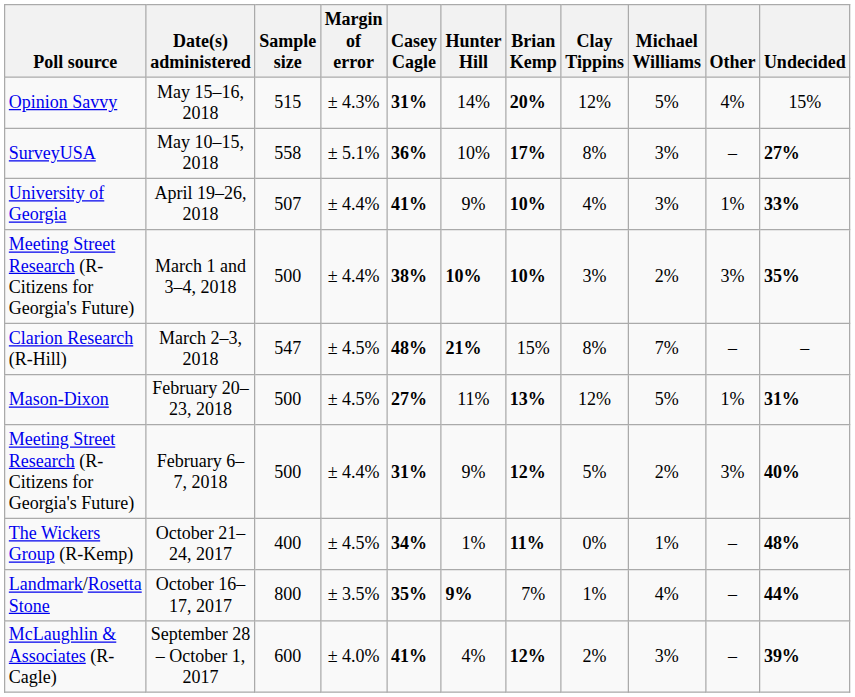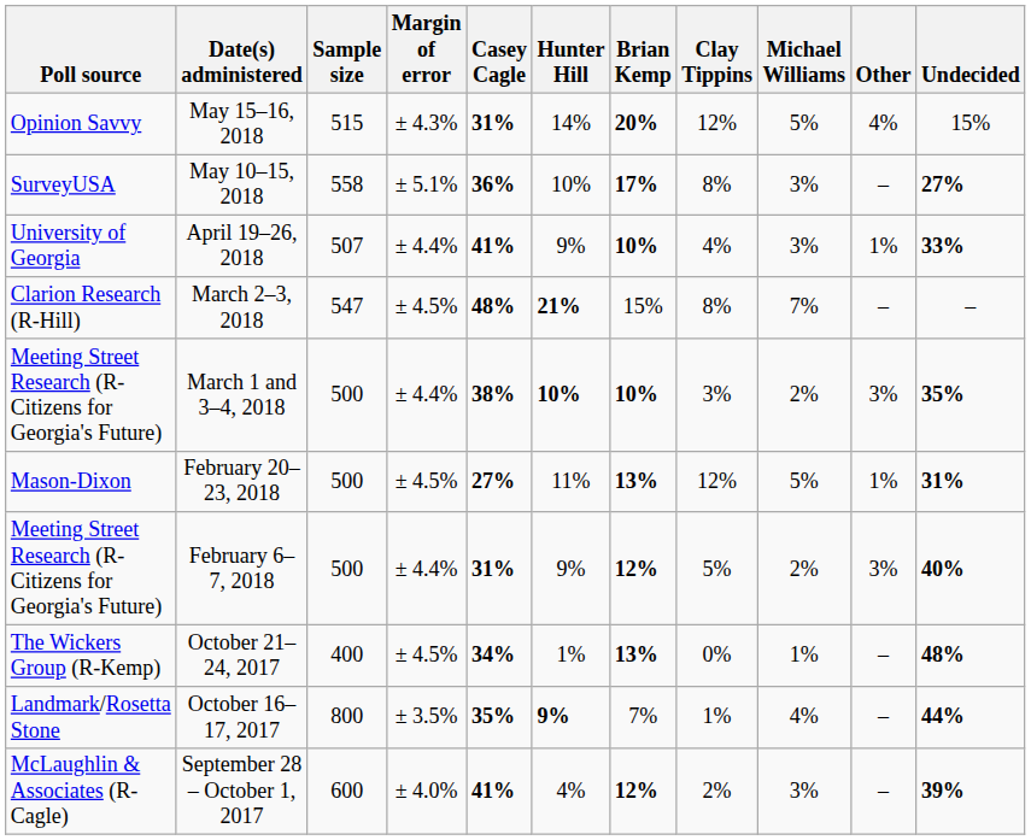rows swapped: March 1 and 3–4, 2018 <-> March 2–3, 2018
October 21–24, 2017 | Brian Kemp: 11% -> 13%
